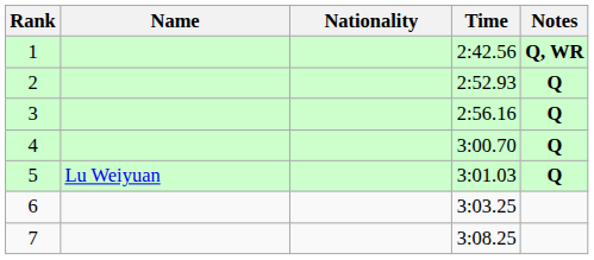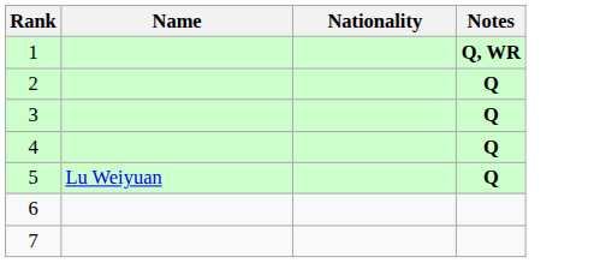- column: Time | 2:42.56 | 2:52.93 | 2:56.16 | 3:00.70 | 3:01.03 | 3:03.25 | 3:08.25
